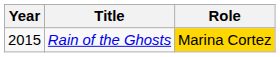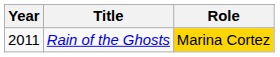Rain of the Ghosts | Year: 2015 -> 2011
